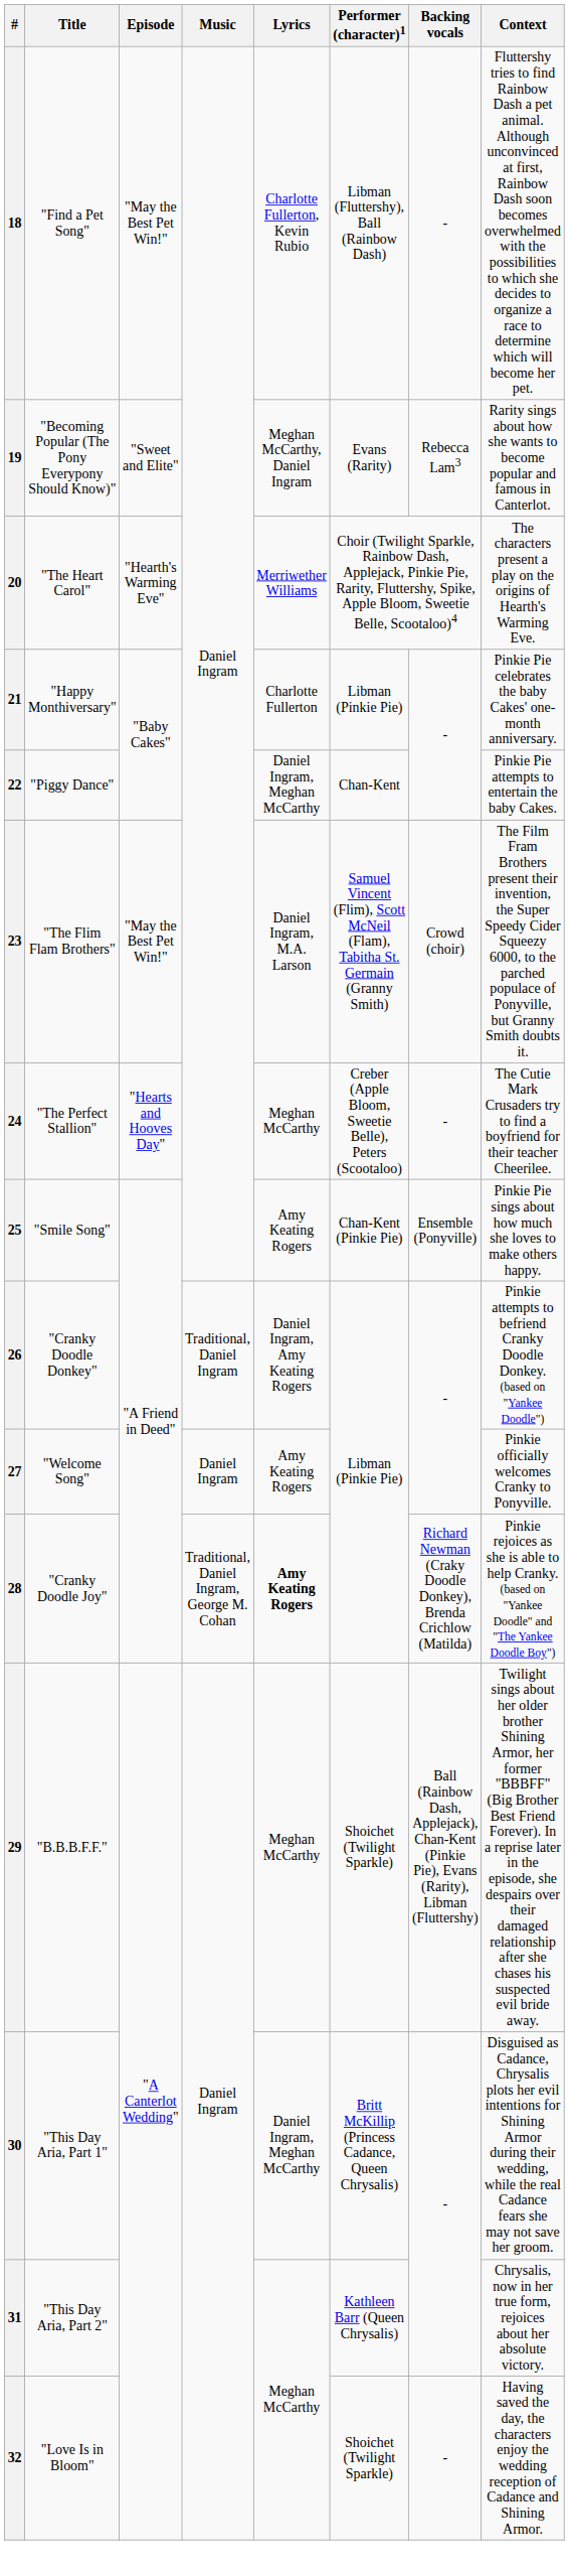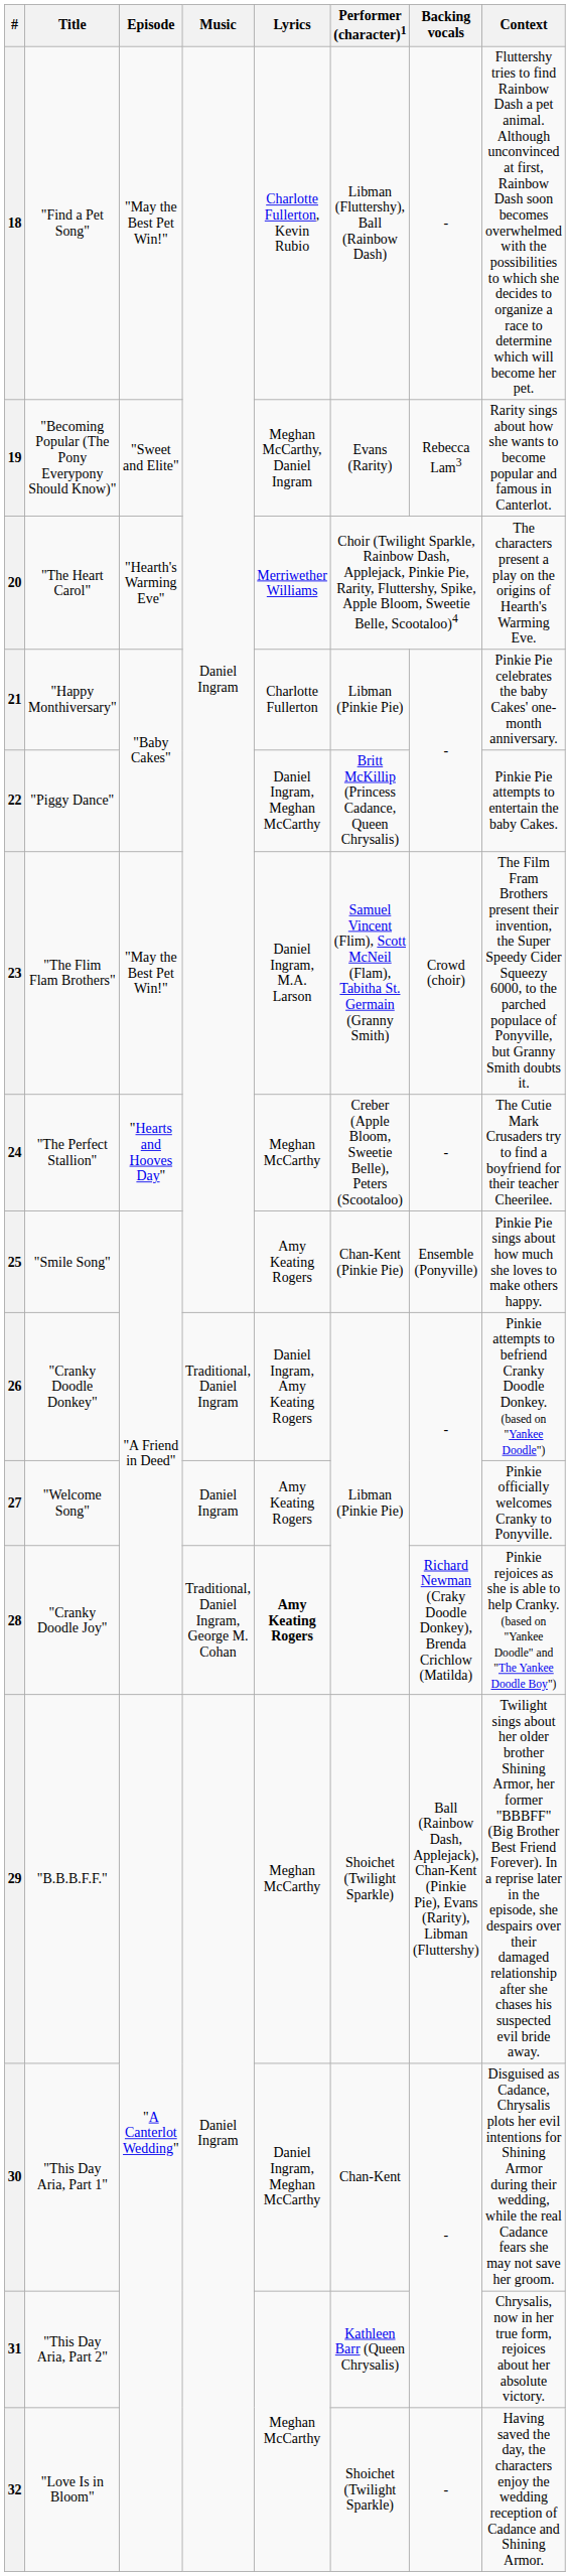22 | Performer (character)1: Chan-Kent -> Britt McKillip (Princess Cadance, Queen Chrysalis)
30 | Performer (character)1: Britt McKillip (Princess Cadance, Queen Chrysalis) -> Chan-Kent
